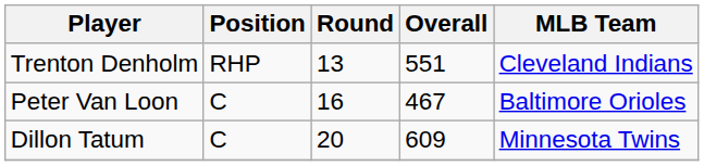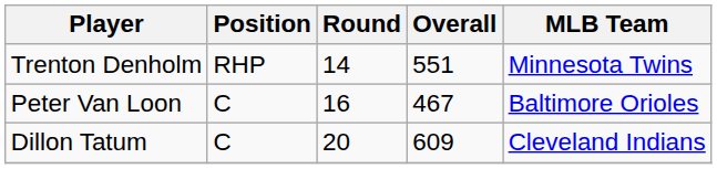Trenton Denholm | Round: 13 -> 14
Trenton Denholm | MLB Team: Cleveland Indians -> Minnesota Twins
Dillon Tatum | MLB Team: Minnesota Twins -> Cleveland Indians
